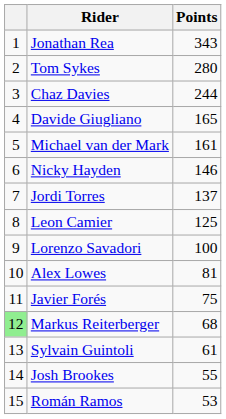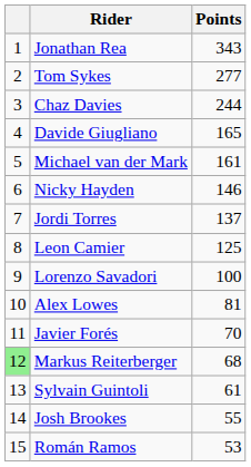Tom Sykes | Points: 280 -> 277
Javier Forés | Points: 75 -> 70
